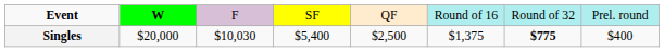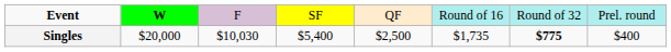Singles | column 6: $1,375 -> $1,735
